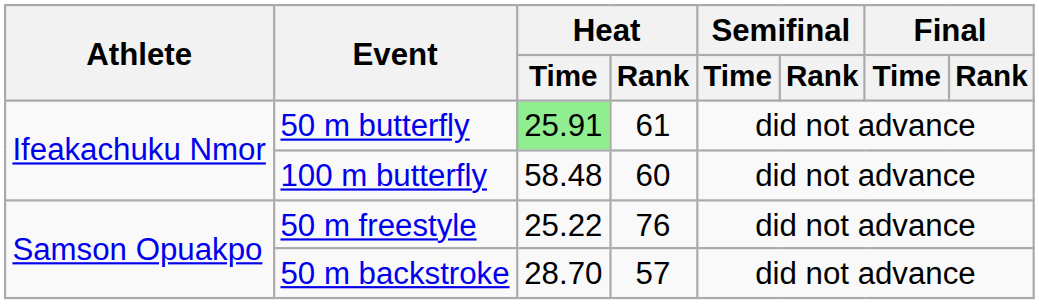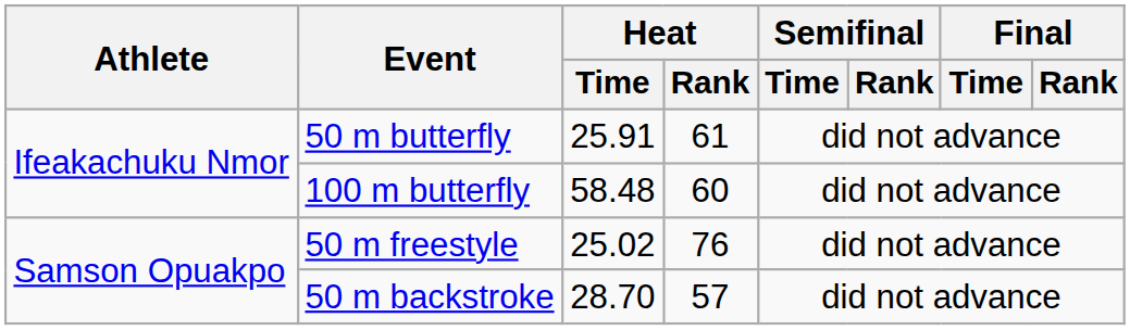50 m butterfly | Heat / Time: lightgreen background -> no background
50 m freestyle | Heat / Time: 25.22 -> 25.02
